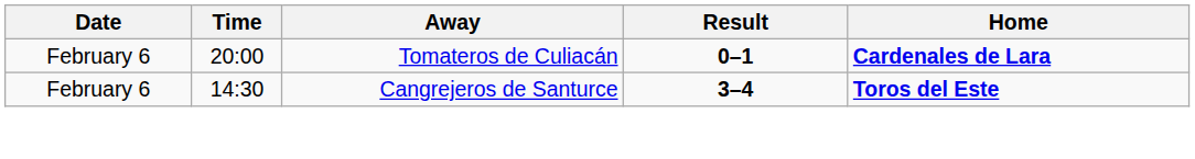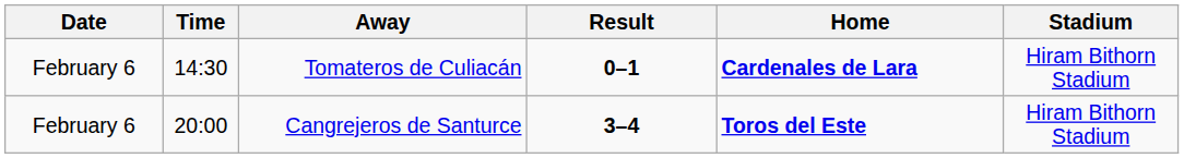+ column: Stadium | Hiram Bithorn Stadium | Hiram Bithorn Stadium
Tomateros de Culiacán | Time: 20:00 -> 14:30
Cangrejeros de Santurce | Time: 14:30 -> 20:00
